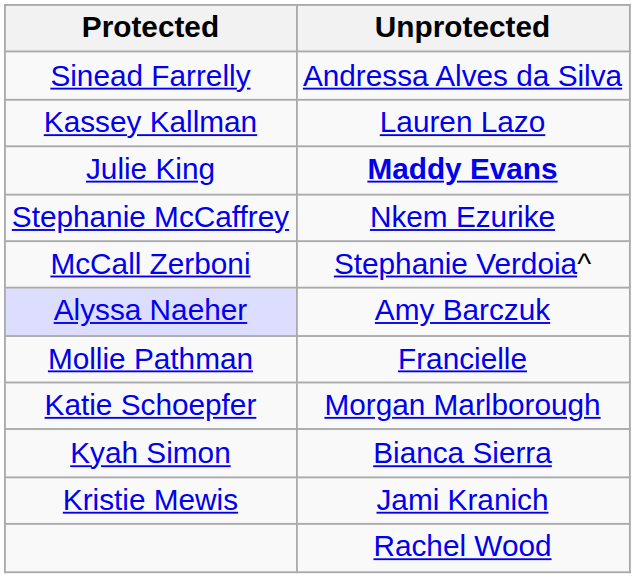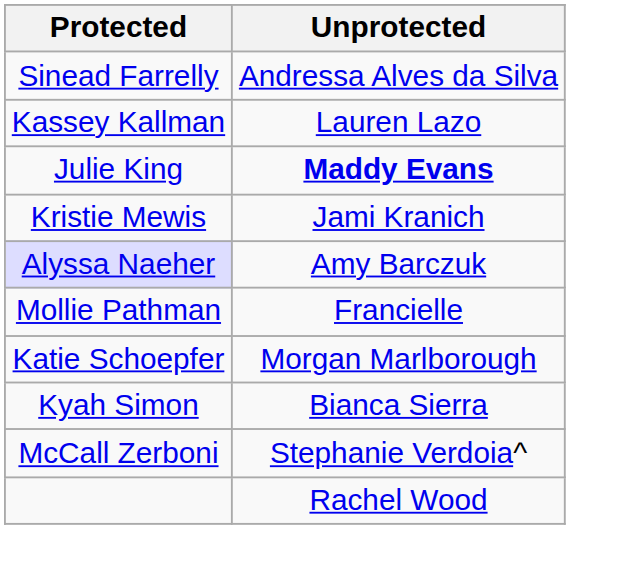- row: Stephanie McCaffrey | Nkem Ezurike
rows swapped: Kristie Mewis <-> McCall Zerboni
